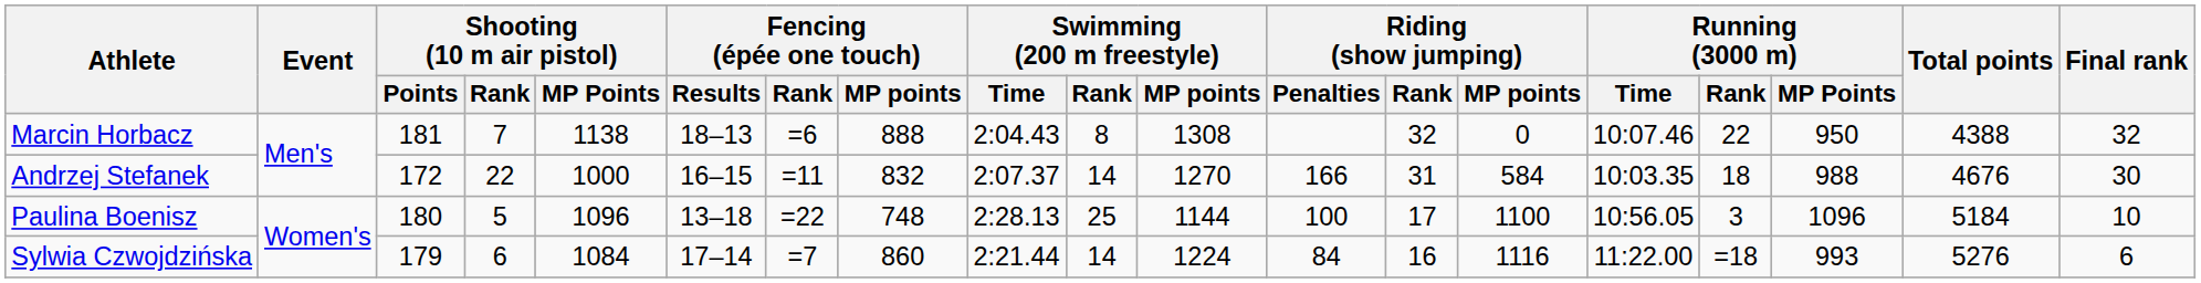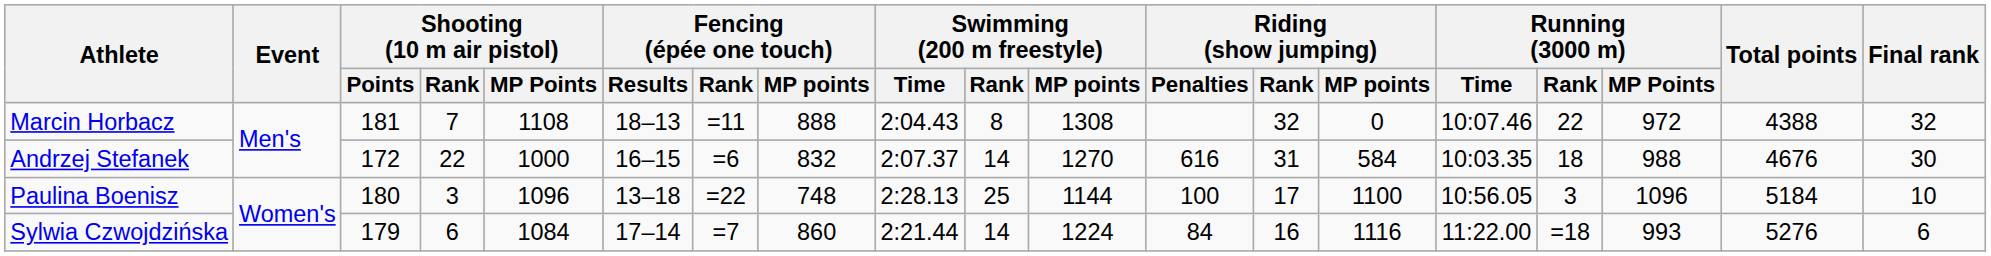Marcin Horbacz | Shooting (10 m air pistol) / MP Points: 1138 -> 1108
Marcin Horbacz | Fencing (épée one touch) / Rank: =6 -> =11
Marcin Horbacz | Running (3000 m) / MP Points: 950 -> 972
Andrzej Stefanek | Fencing (épée one touch) / Rank: =11 -> =6
Andrzej Stefanek | Riding (show jumping) / Penalties: 166 -> 616
Paulina Boenisz | Shooting (10 m air pistol) / Rank: 5 -> 3
